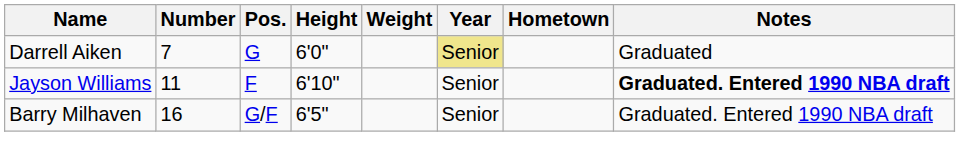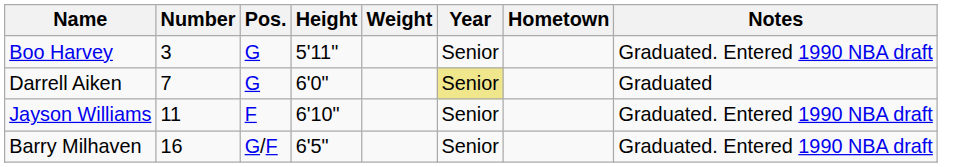+ row: Boo Harvey | 3 | G | 5'11" | Senior | Graduated. Entered 1990 NBA draft
Jayson Williams | Notes: bold -> normal
